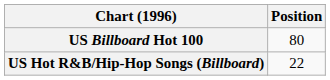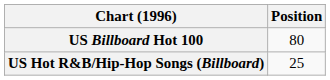US Hot R&B/Hip-Hop Songs (Billboard) | Position: 22 -> 25
